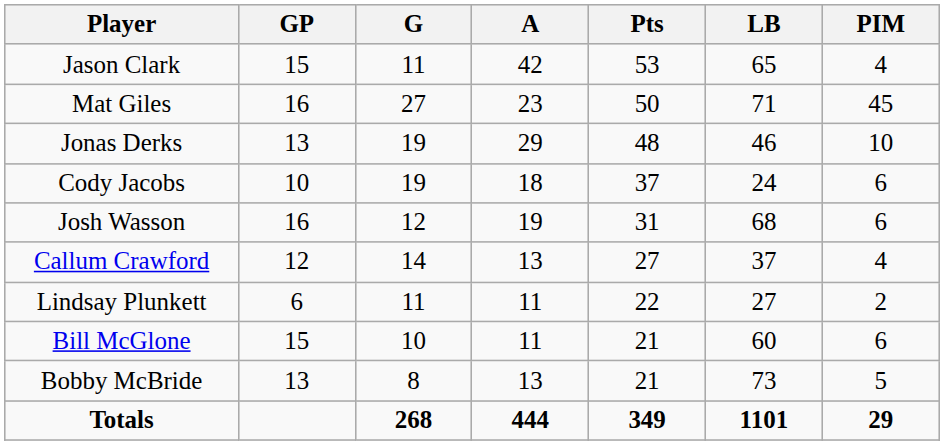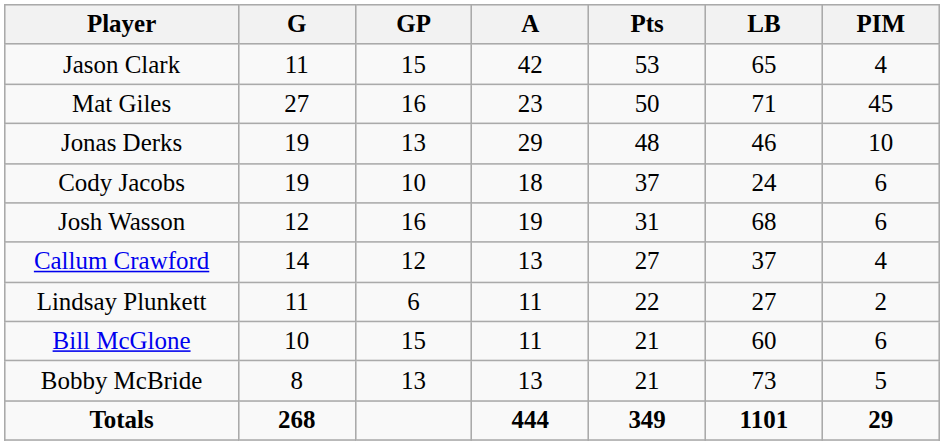columns swapped: GP <-> G
